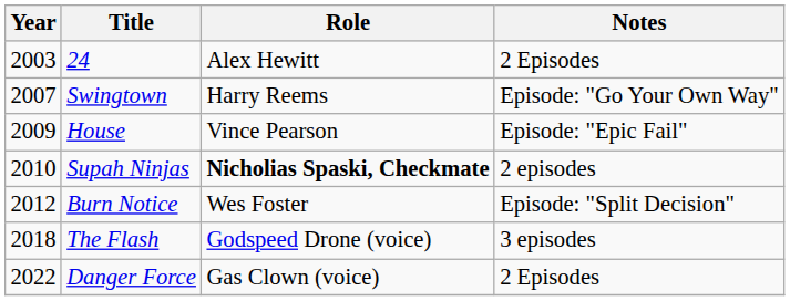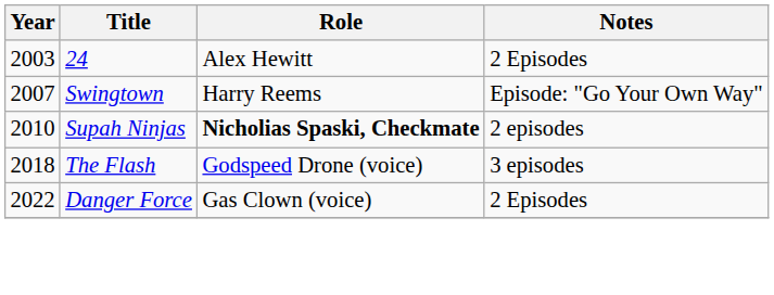- row: 2009 | House | Vince Pearson | Episode: "Epic Fail"
- row: 2012 | Burn Notice | Wes Foster | Episode: "Split Decision"
